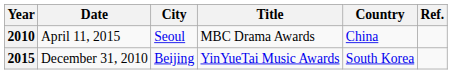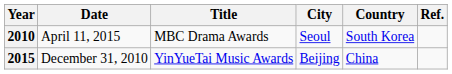columns swapped: Title <-> City
2010 | Country: China -> South Korea
2015 | Country: South Korea -> China
